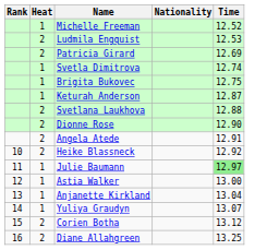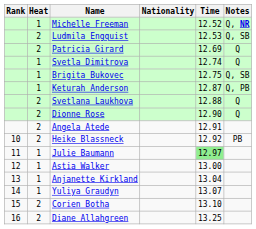+ column: Notes | Q, NR | Q, SB | Q | Q | Q, SB | Q, PB | Q | Q | PB
Corien Botha | Time: 13.12 -> 13.10
